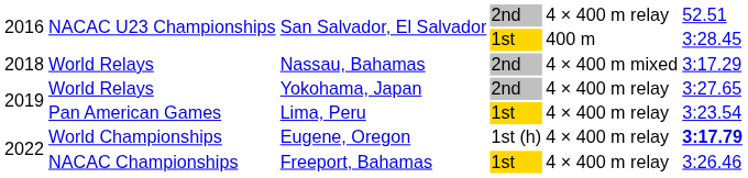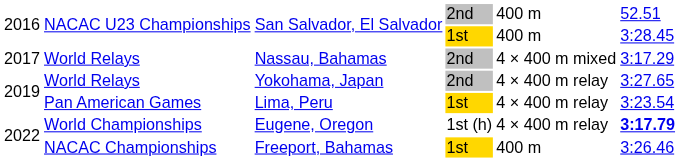San Salvador, El Salvador / 2nd | column 5: 4 × 400 m relay -> 400 m
Nassau, Bahamas | column 1: 2018 -> 2017
Freeport, Bahamas | column 5: 4 × 400 m relay -> 400 m
